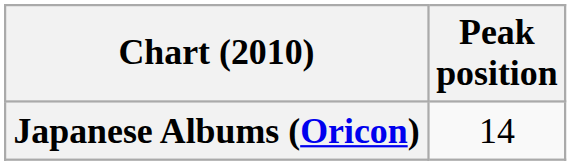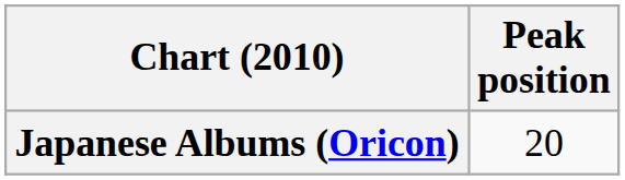Japanese Albums (Oricon) | Peak position: 14 -> 20
